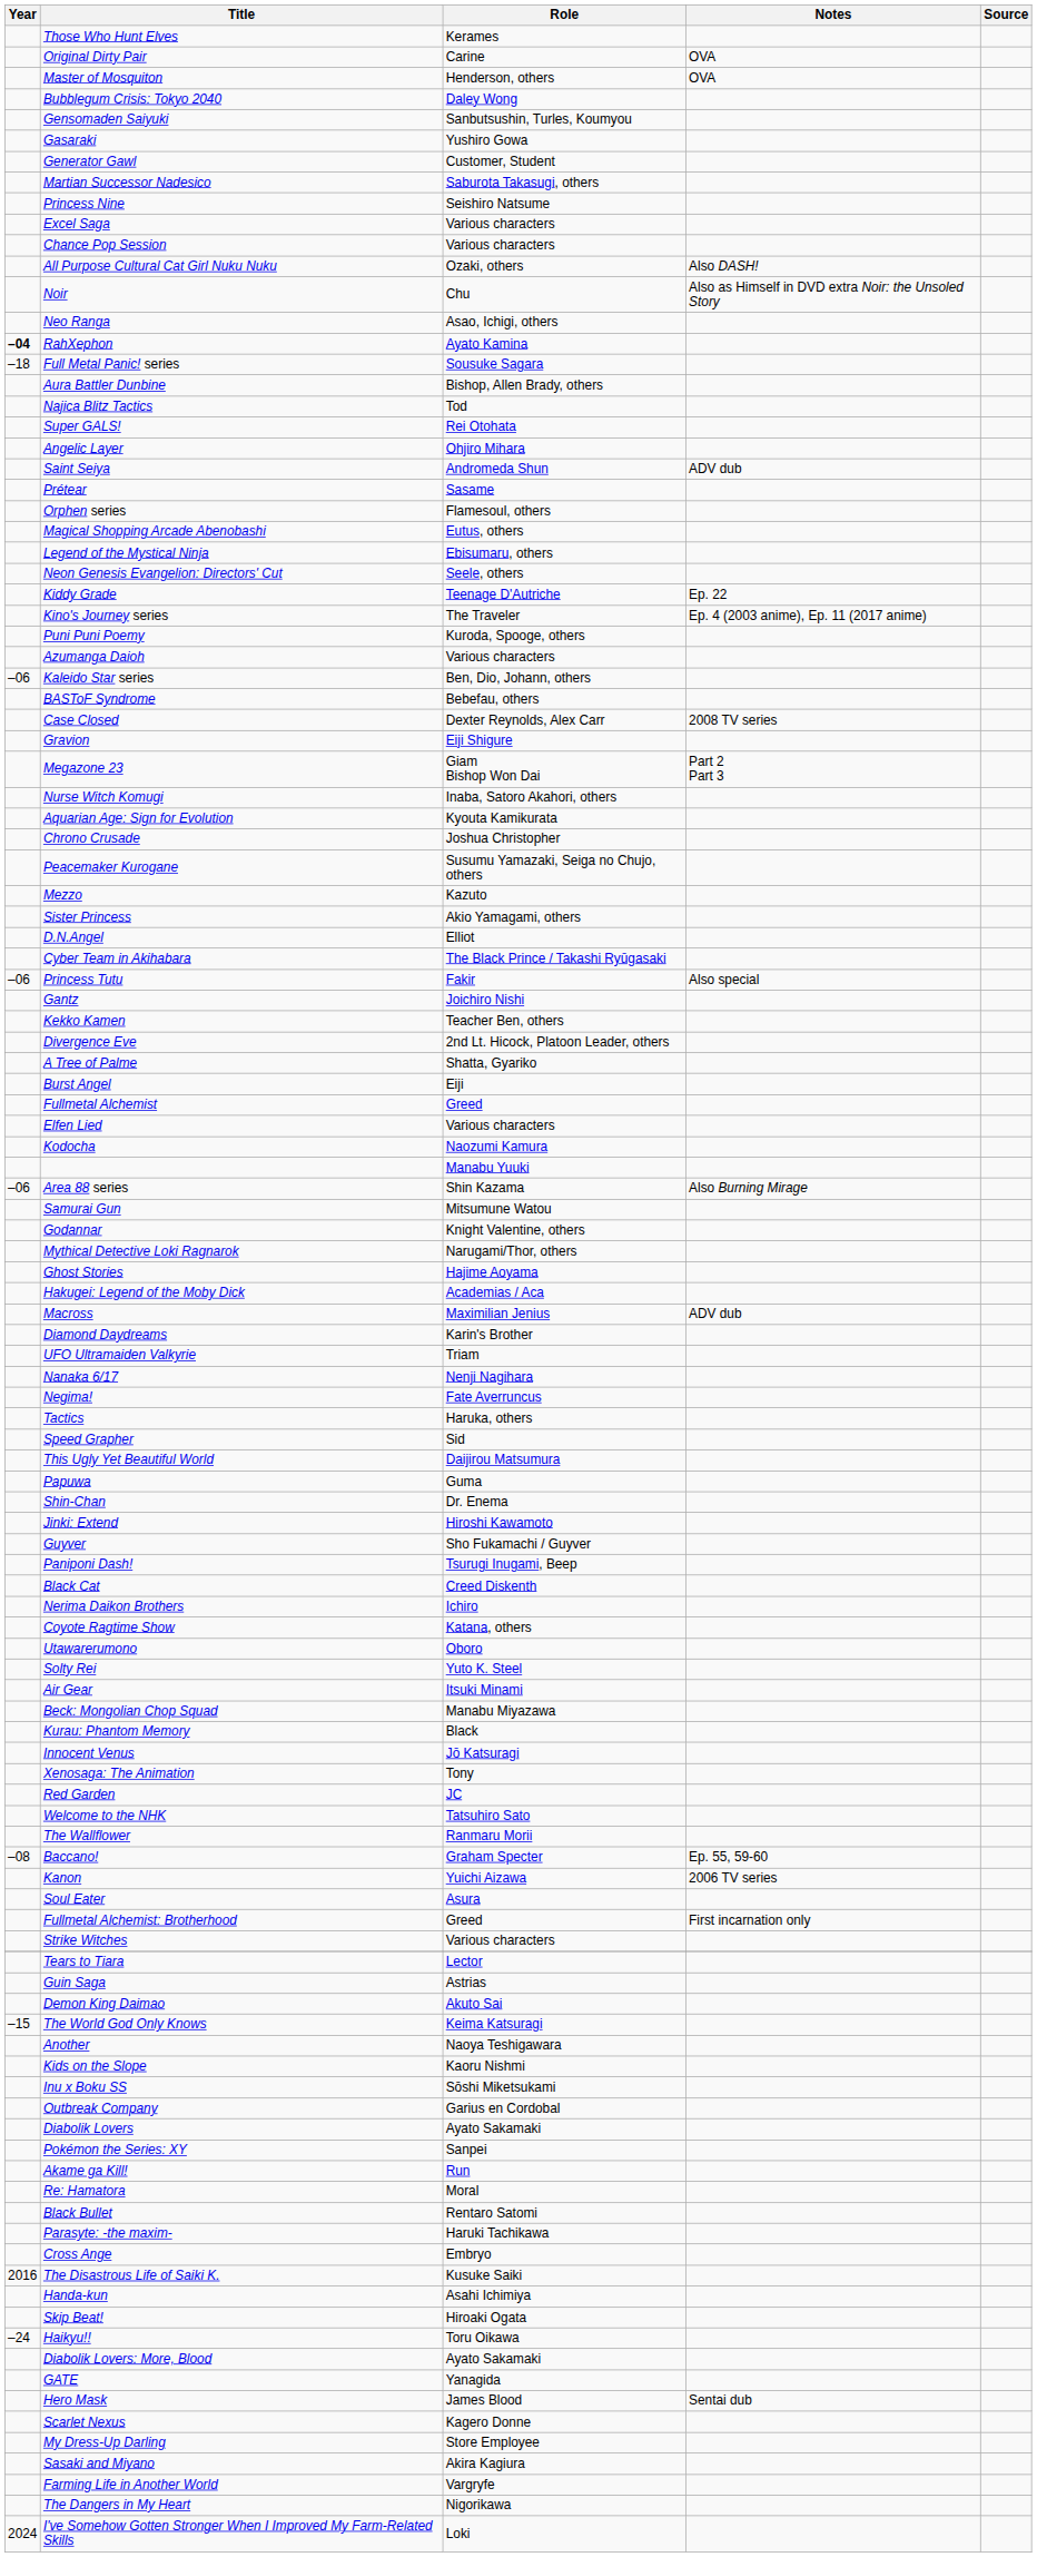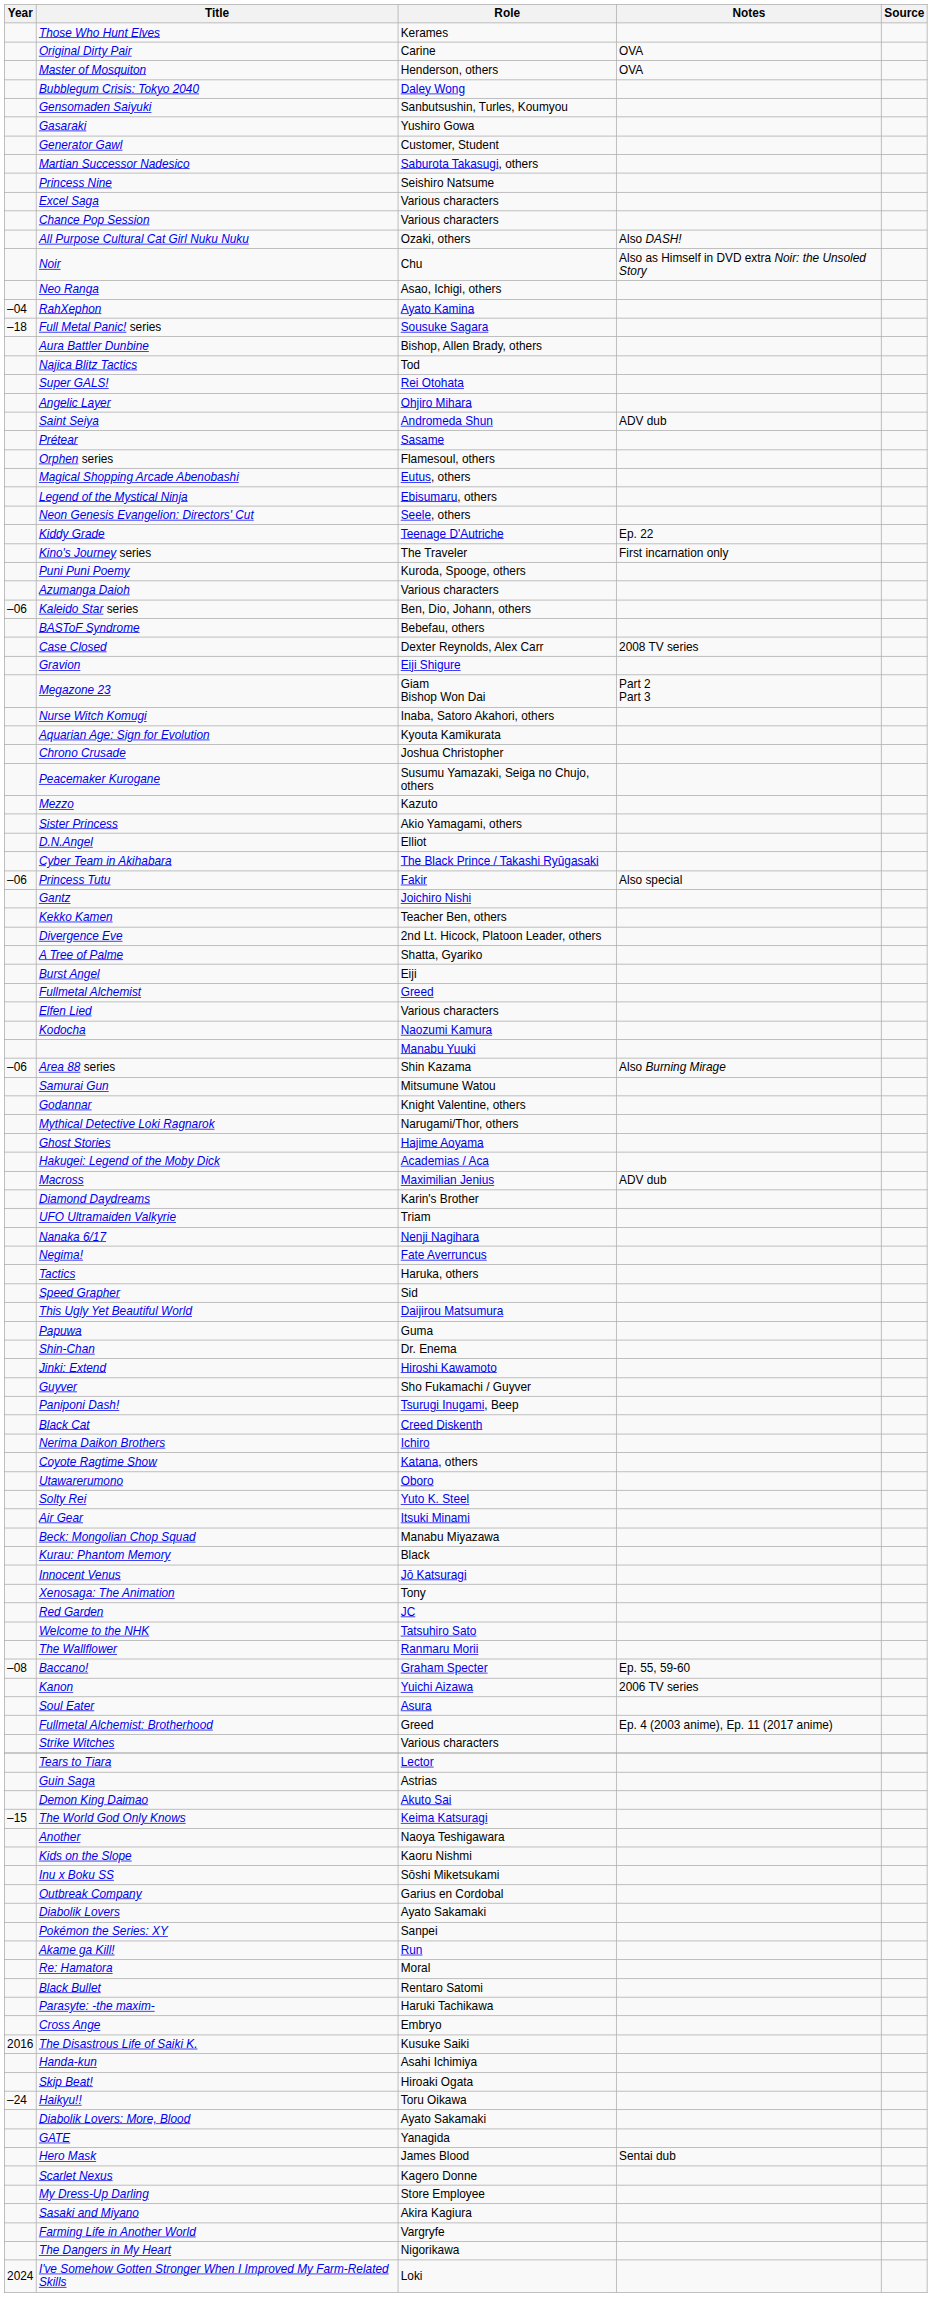RahXephon | Year: bold -> normal
Kino's Journey series | Notes: Ep. 4 (2003 anime), Ep. 11 (2017 anime) -> First incarnation only
Fullmetal Alchemist: Brotherhood | Notes: First incarnation only -> Ep. 4 (2003 anime), Ep. 11 (2017 anime)
